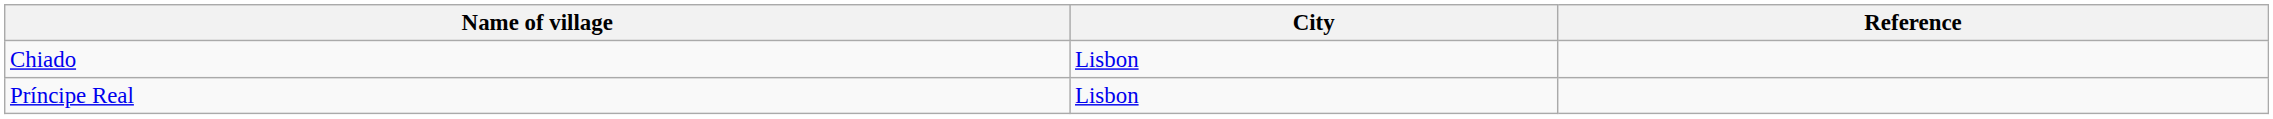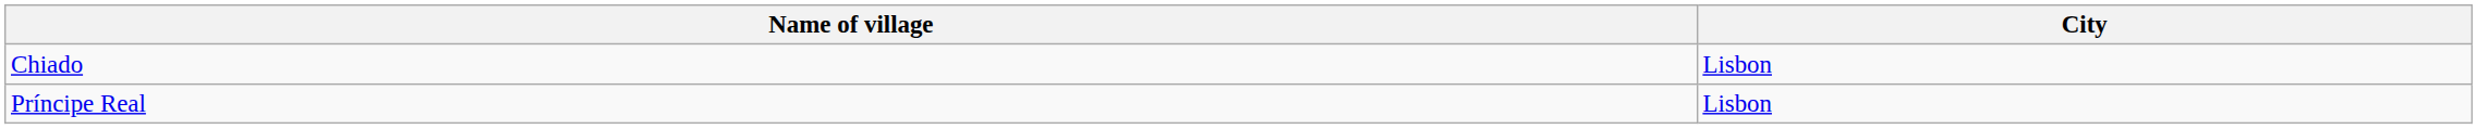- column: Reference
